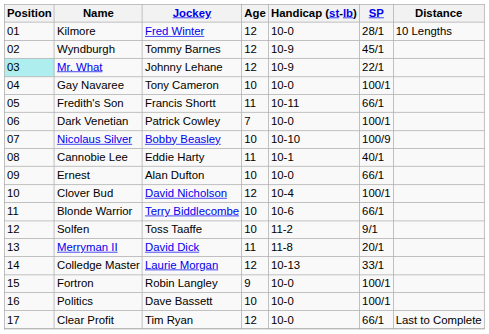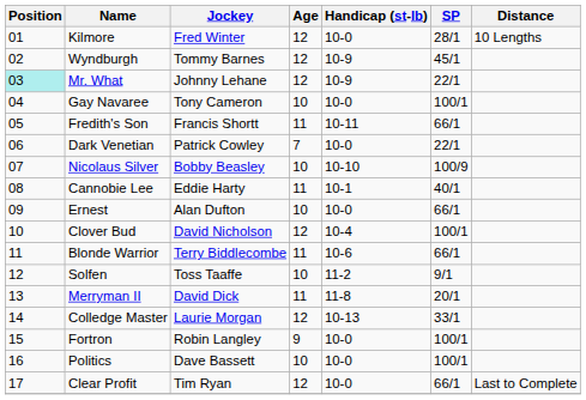Dark Venetian | SP: 100/1 -> 22/1
Blonde Warrior | Age: 10 -> 11
